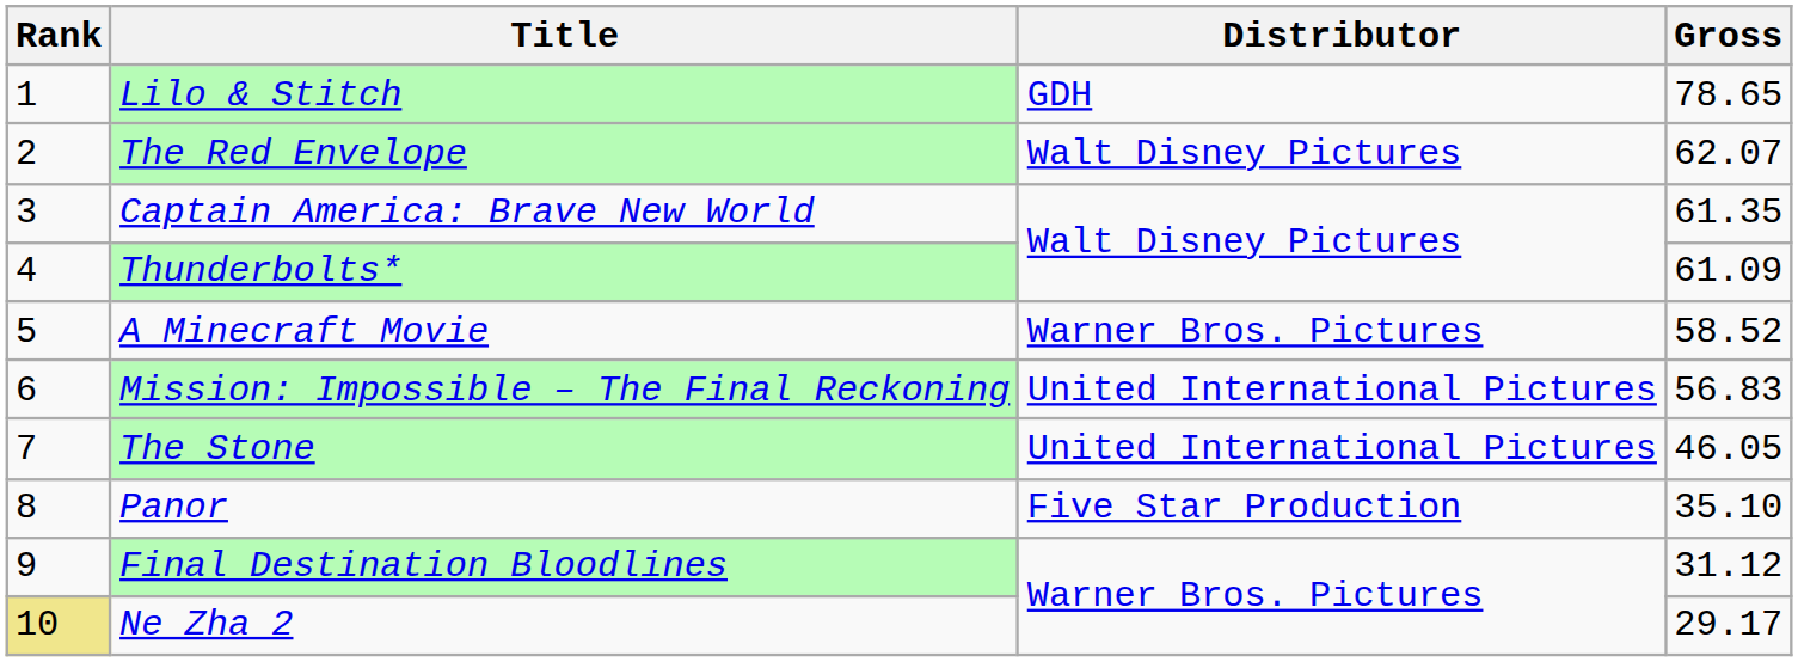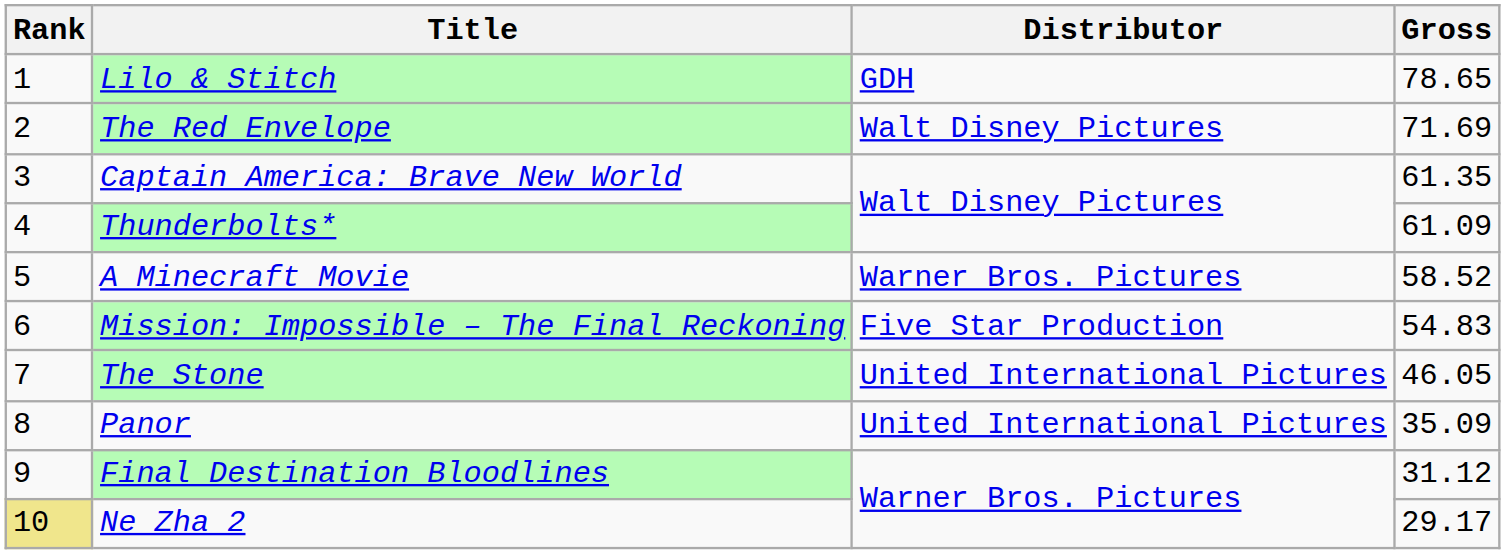The Red Envelope | Gross: 62.07 -> 71.69
Mission: Impossible – The Final Reckoning | Distributor: United International Pictures -> Five Star Production
Mission: Impossible – The Final Reckoning | Gross: 56.83 -> 54.83
Panor | Distributor: Five Star Production -> United International Pictures
Panor | Gross: 35.10 -> 35.09
